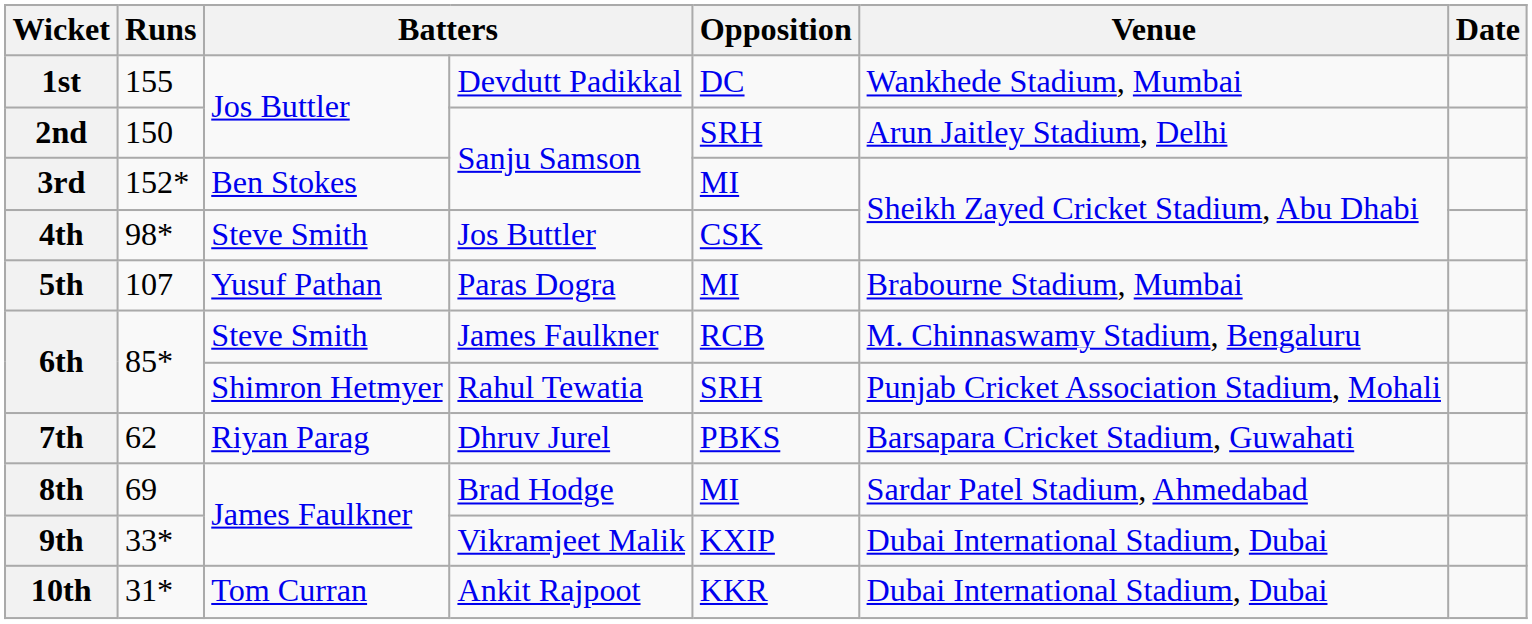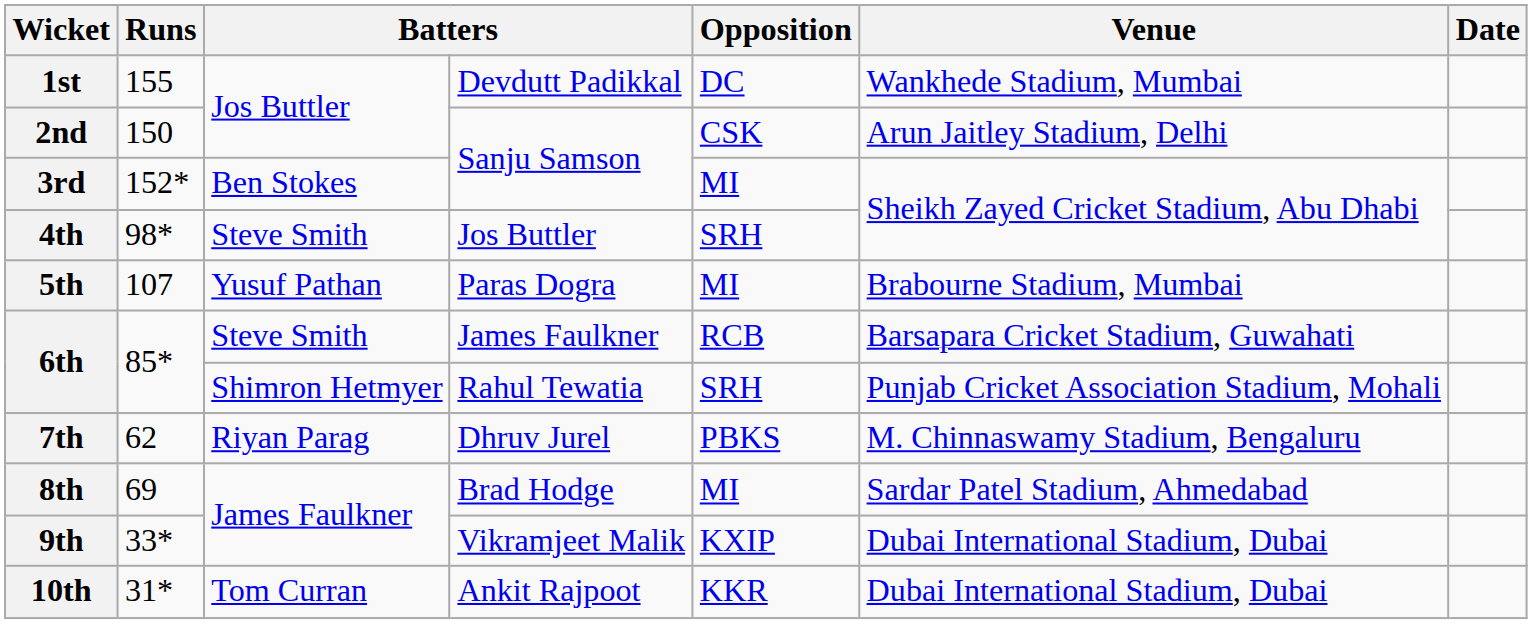2nd | Opposition: SRH -> CSK
4th | Opposition: CSK -> SRH
6th / James Faulkner | Venue: M. Chinnaswamy Stadium, Bengaluru -> Barsapara Cricket Stadium, Guwahati
7th | Venue: Barsapara Cricket Stadium, Guwahati -> M. Chinnaswamy Stadium, Bengaluru
